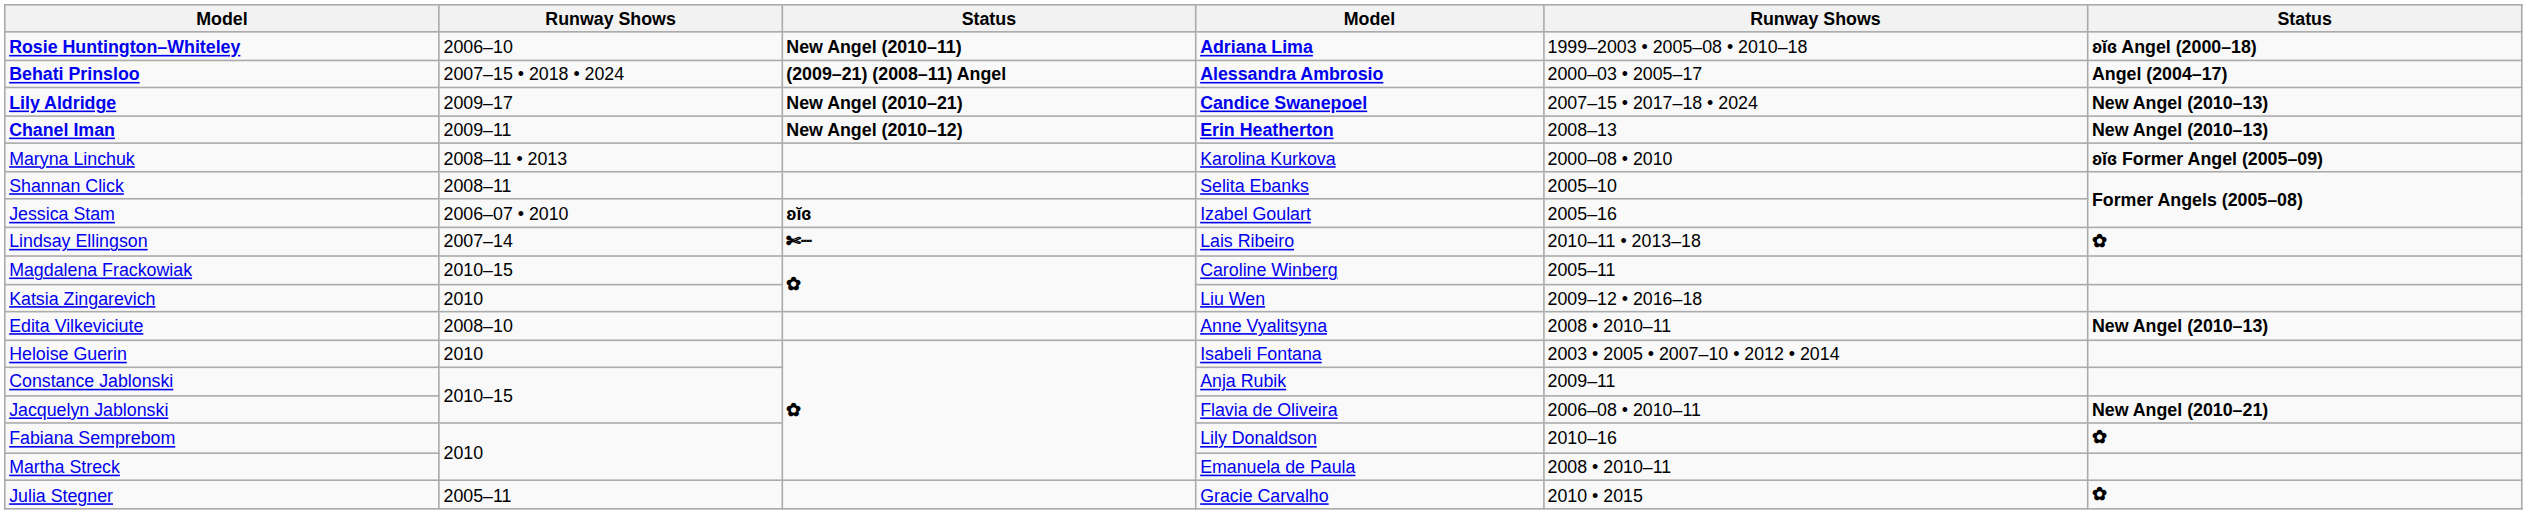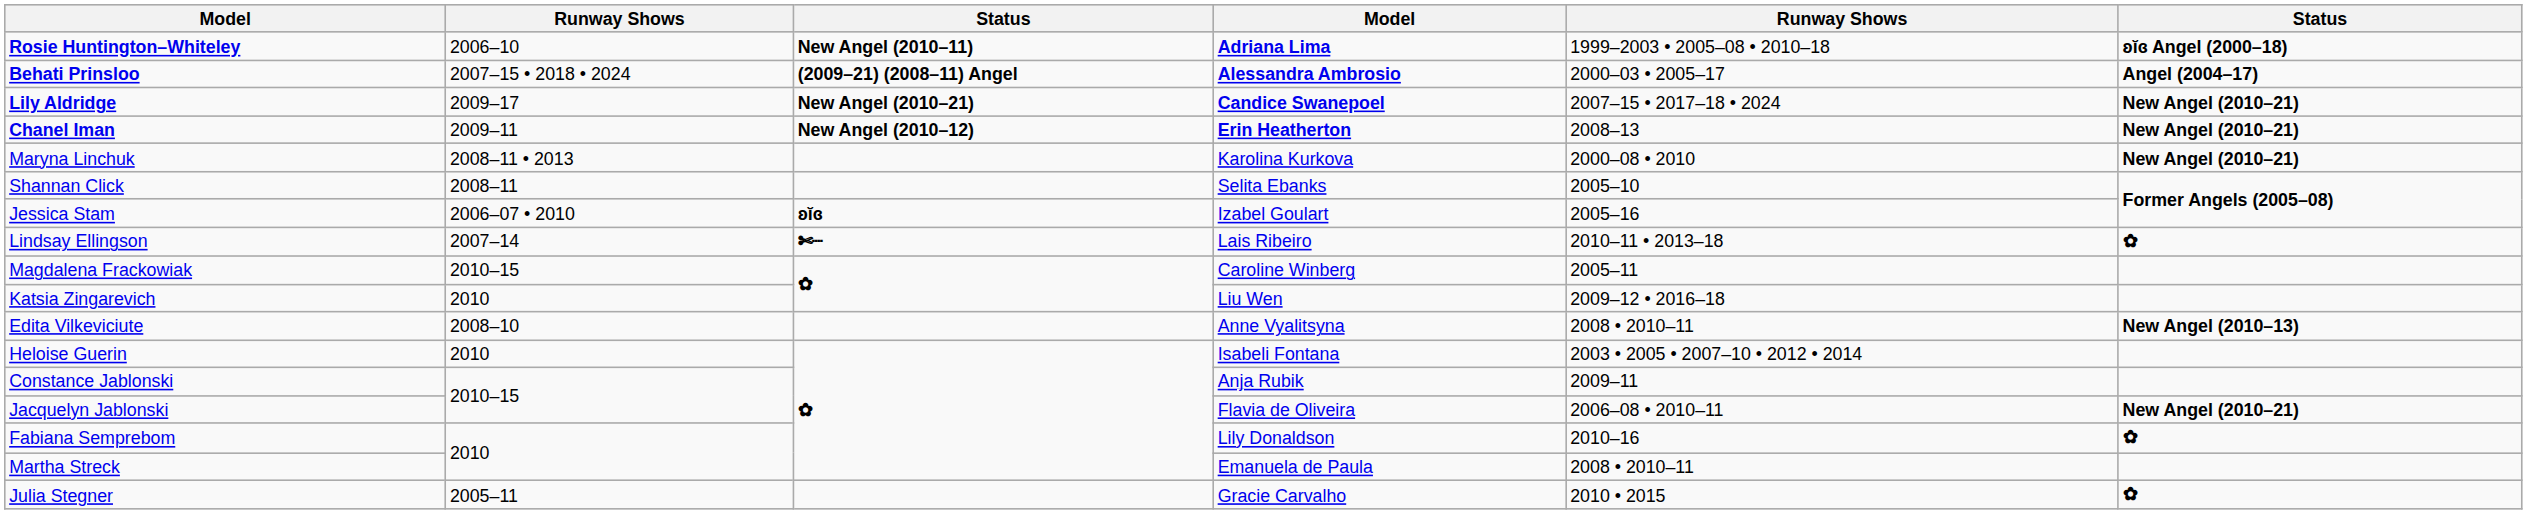Lily Aldridge | column 6: New Angel (2010–13) -> New Angel (2010–21)
Chanel Iman | column 6: New Angel (2010–13) -> New Angel (2010–21)
Maryna Linchuk | column 6: ʚĭɞ Former Angel (2005–09) -> New Angel (2010–21)
